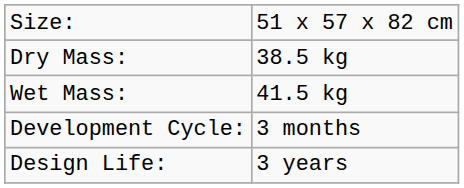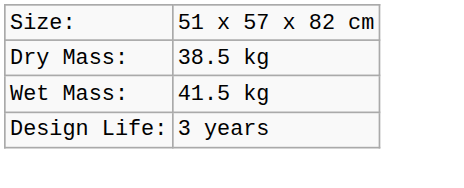- row: Development Cycle: | 3 months
